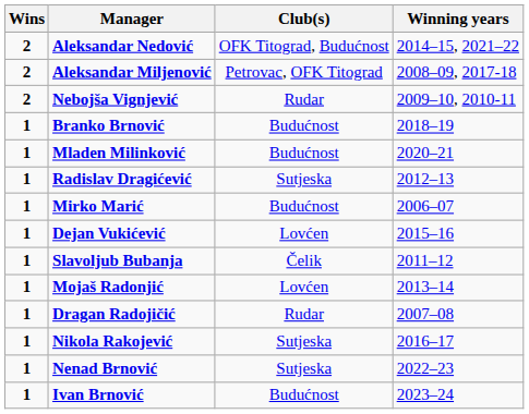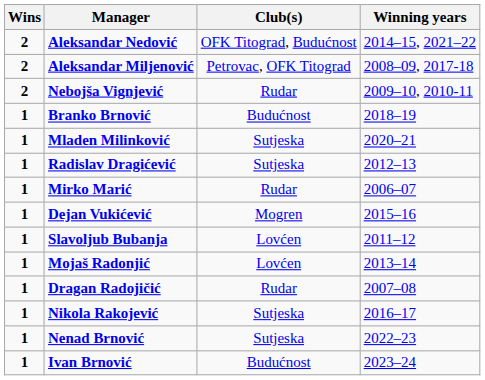Mladen Milinković | Club(s): Budućnost -> Sutjeska
Mirko Marić | Club(s): Budućnost -> Rudar
Dejan Vukićević | Club(s): Lovćen -> Mogren
Slavoljub Bubanja | Club(s): Čelik -> Lovćen
